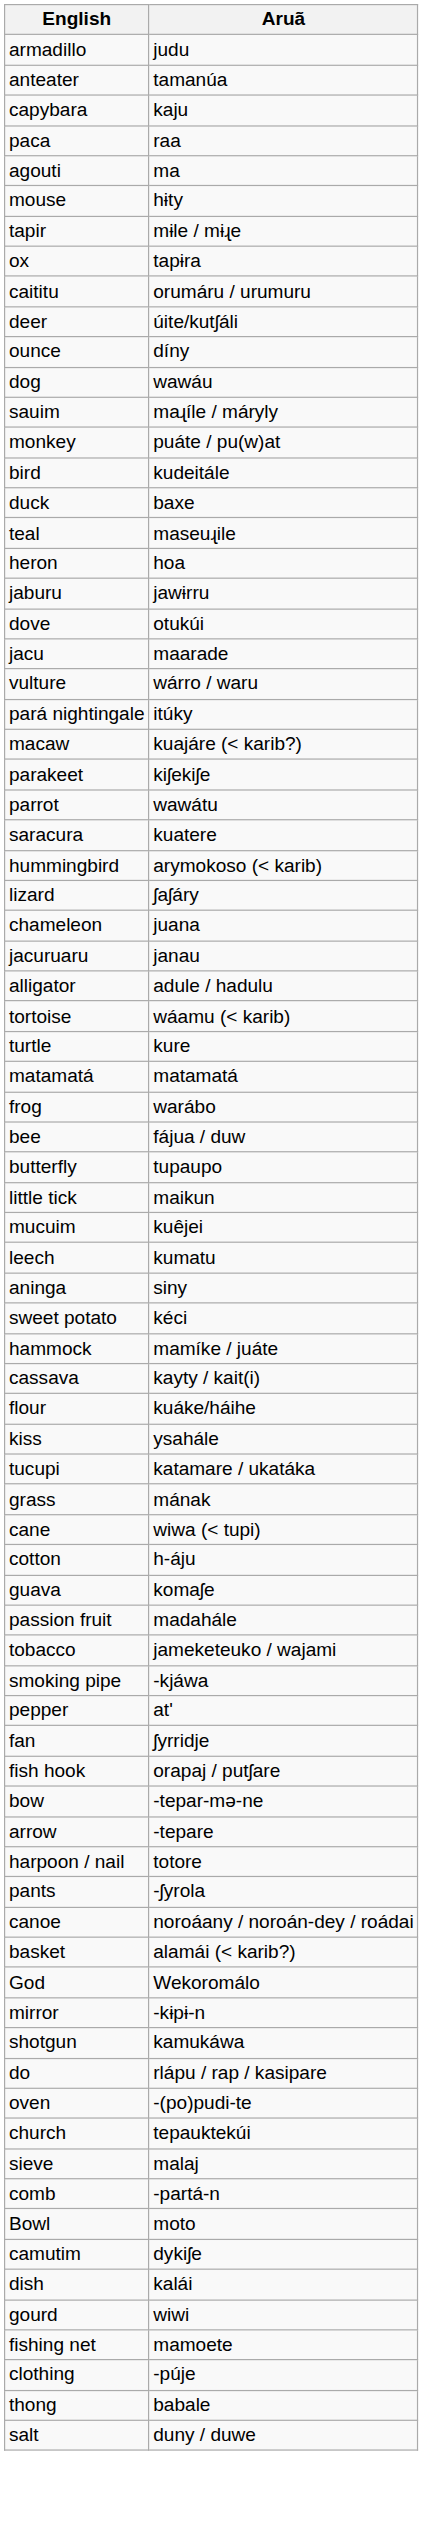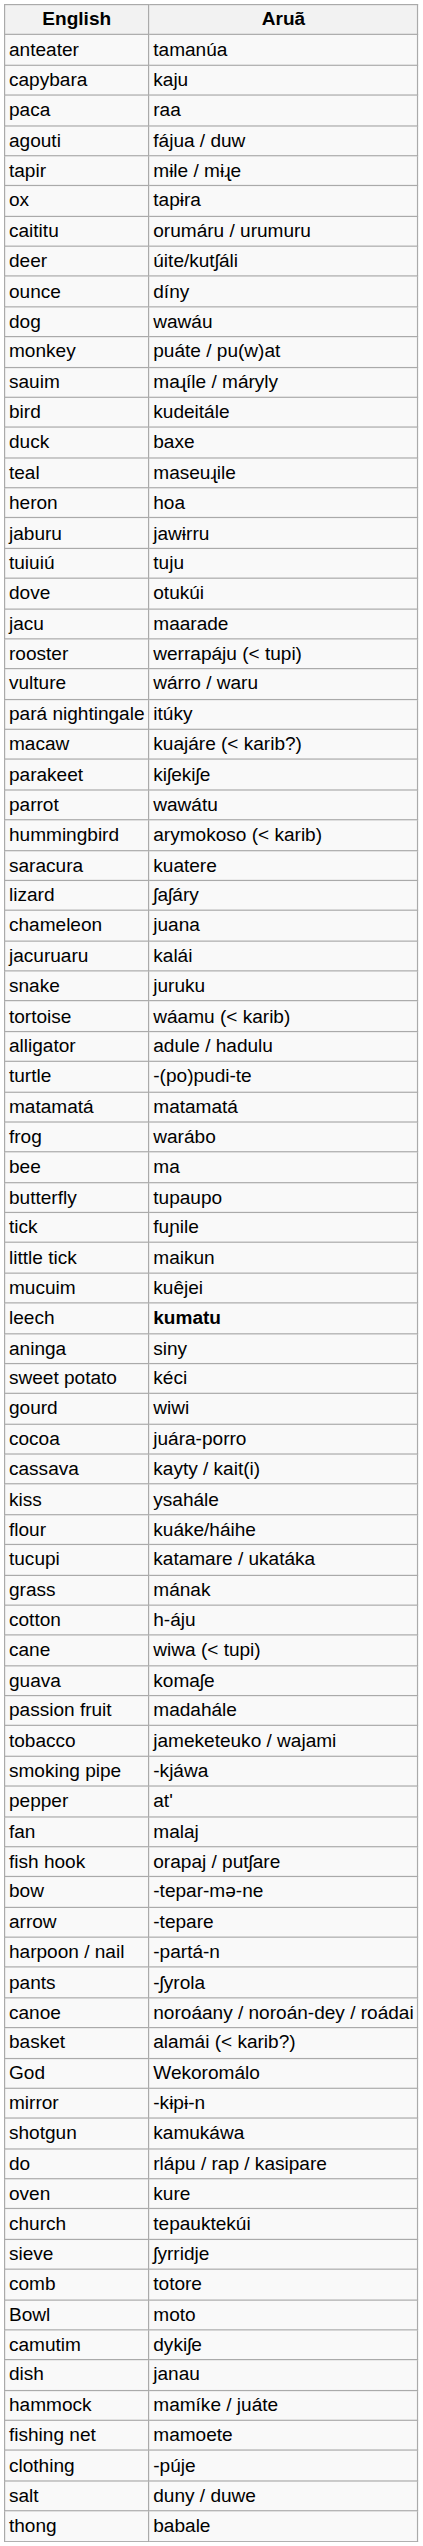- row: armadillo | judu
agouti | Aruã: ma -> fájua / duw
- row: mouse | hɨty
rows swapped: monkey <-> sauim
+ row: tuiuiú | tuju
+ row: rooster | werrapáju (< tupi)
rows swapped: saracura <-> hummingbird
jacuruaru | Aruã: janau -> kalái
+ row: snake | juruku
rows swapped: alligator <-> tortoise
turtle | Aruã: kure -> -(po)pudi-te
bee | Aruã: fájua / duw -> ma
+ row: tick | fuɲile
leech | Aruã: normal -> bold
rows swapped: gourd <-> hammock
+ row: cocoa | juára-porro
rows swapped: kiss <-> flour
rows swapped: cane <-> cotton
fan | Aruã: ʃyrridje -> malaj
harpoon / nail | Aruã: totore -> -partá-n
oven | Aruã: -(po)pudi-te -> kure
sieve | Aruã: malaj -> ʃyrridje
comb | Aruã: -partá-n -> totore
dish | Aruã: kalái -> janau
rows swapped: salt <-> thong
